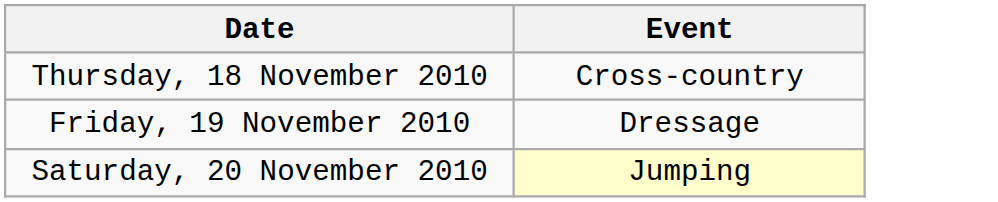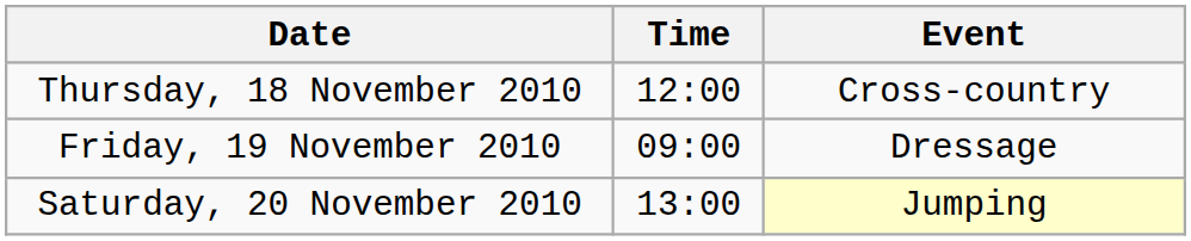+ column: Time | 12:00 | 09:00 | 13:00
